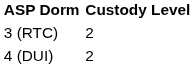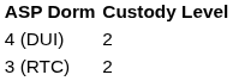rows swapped: 3 (RTC) <-> 4 (DUI)
